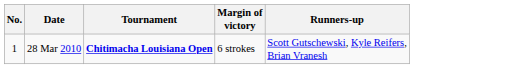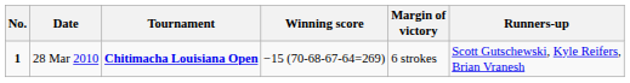+ column: Winning score | −15 (70-68-67-64=269)
28 Mar 2010 | No.: normal -> bold
